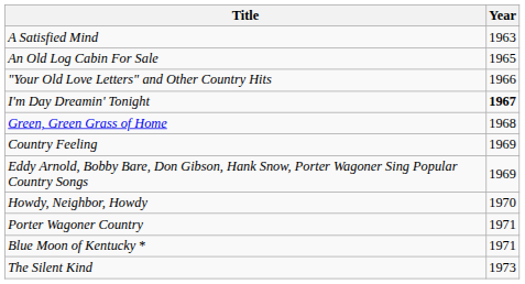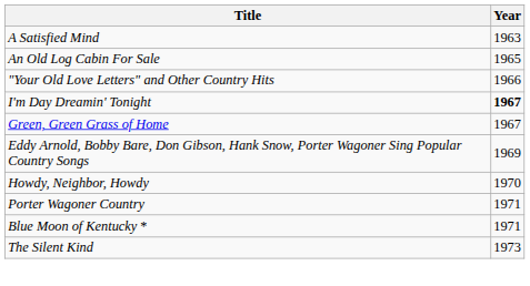Green, Green Grass of Home | Year: 1968 -> 1967
- row: Country Feeling | 1969
